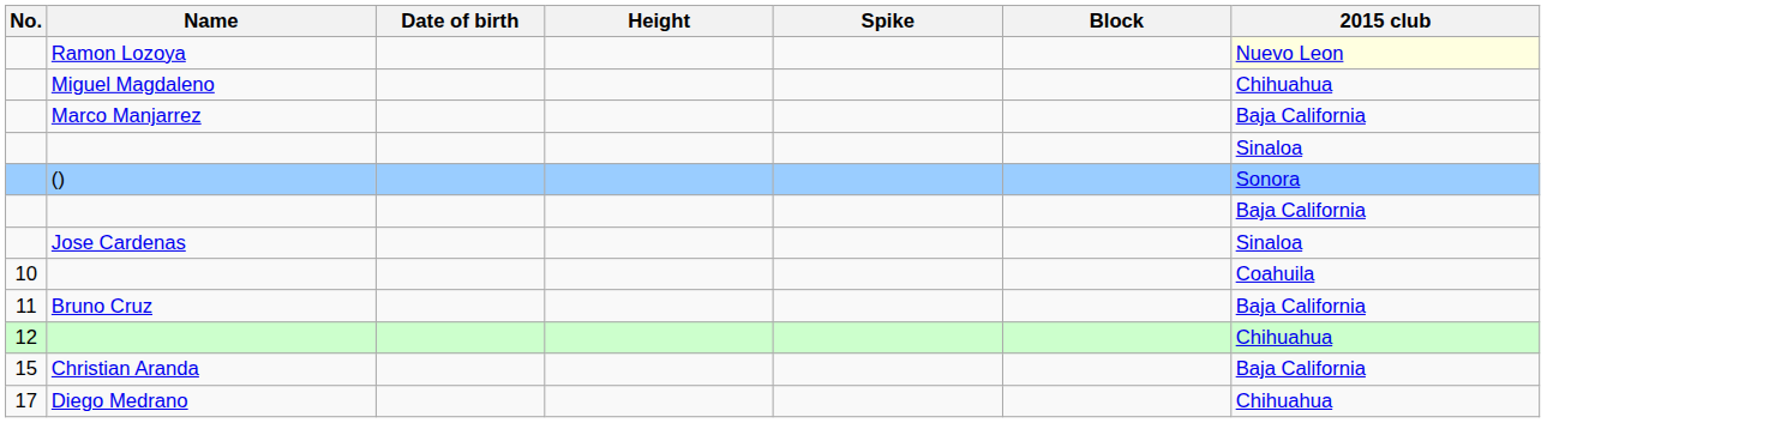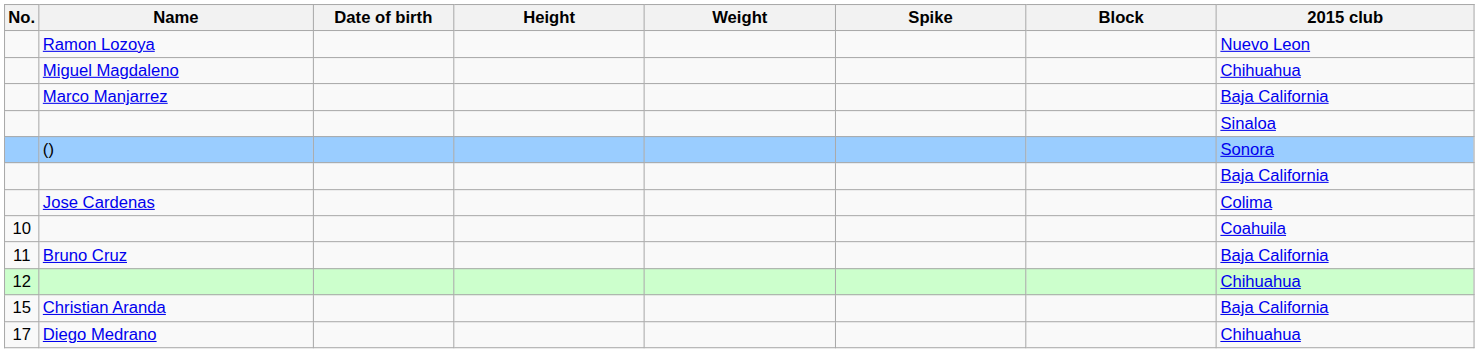+ column: Weight
Ramon Lozoya | 2015 club: lightyellow background -> no background
Jose Cardenas | 2015 club: Sinaloa -> Colima
